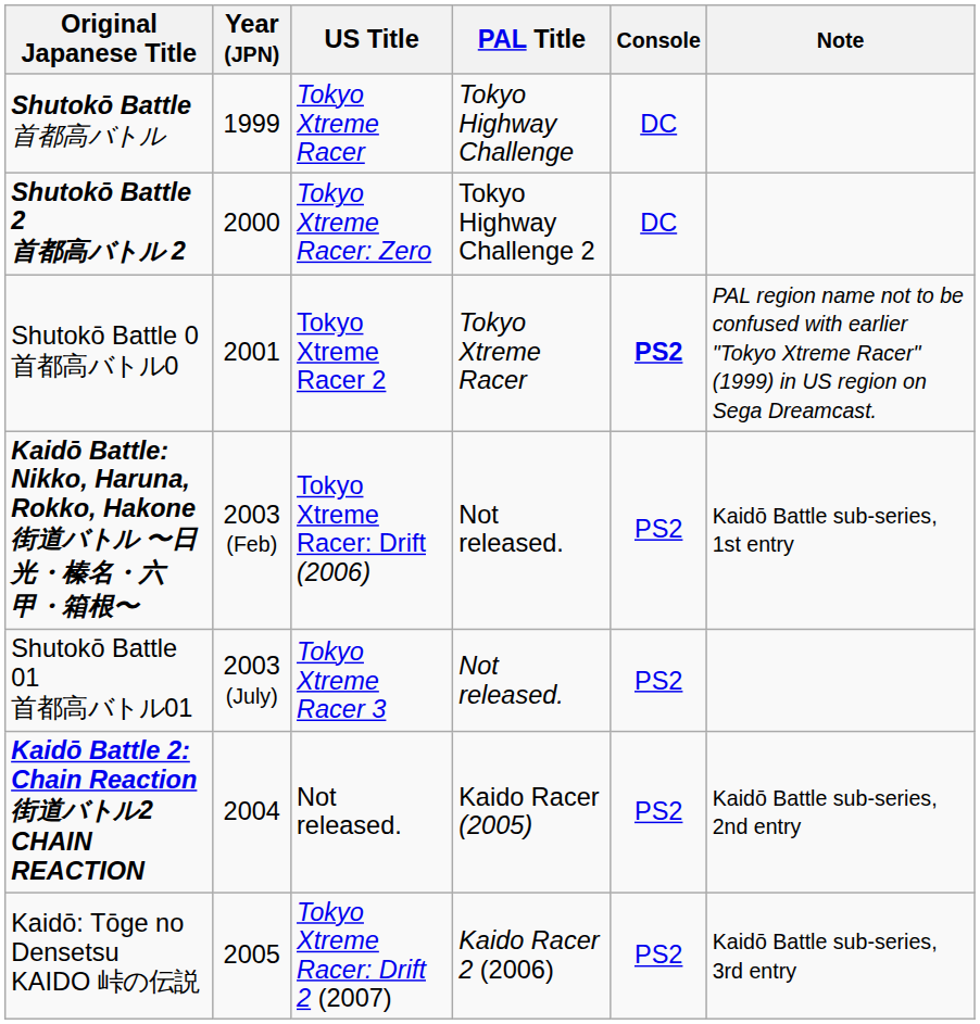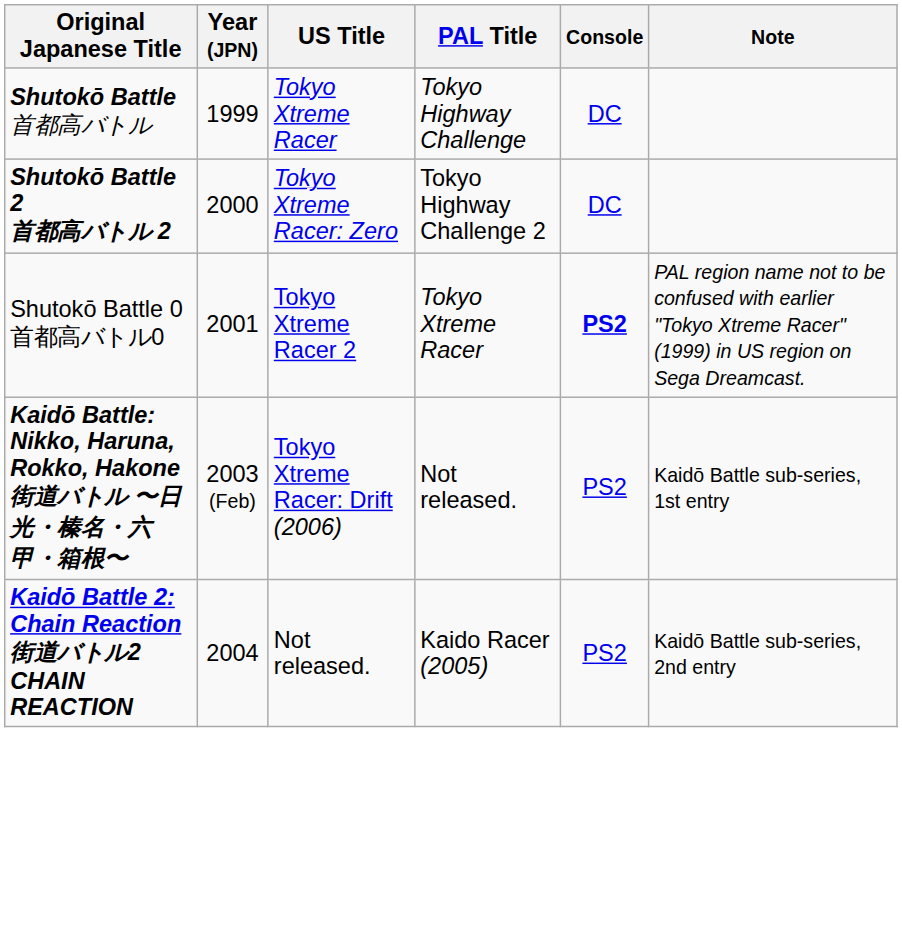- row: Shutokō Battle 01 首都高バトル01 | 2003 (July) | Tokyo Xtreme Racer 3 | Not released. | PS2
- row: Kaidō: Tōge no Densetsu KAIDO 峠の伝説 | 2005 | Tokyo Xtreme Racer: Drift 2 (2007) | Kaido Racer 2 (2006) | PS2 | Kaidō Battle sub-series, 3rd entry
